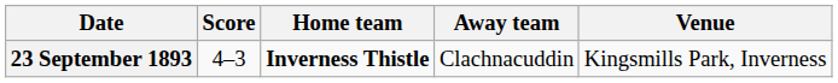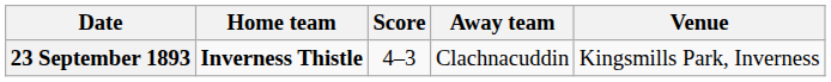columns swapped: Home team <-> Score
